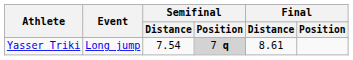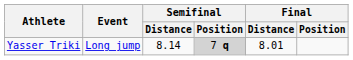Yasser Triki | Semifinal / Distance: 7.54 -> 8.14
Yasser Triki | Final / Distance: 8.61 -> 8.01
